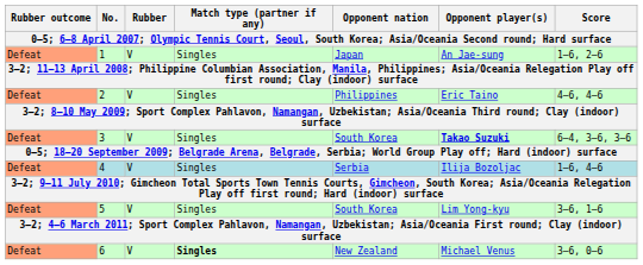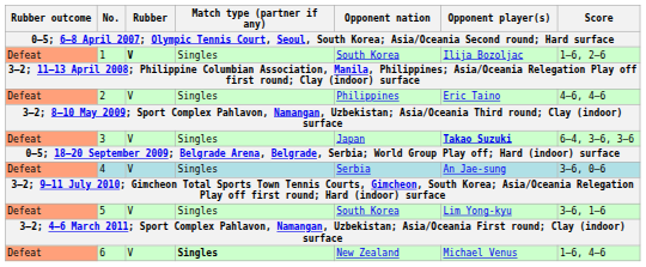1 | Rubber: normal -> bold
1 | Opponent nation: Japan -> South Korea
1 | Opponent player(s): An Jae-sung -> Ilija Bozoljac
3 | Opponent nation: South Korea -> Japan
4 | Opponent player(s): Ilija Bozoljac -> An Jae-sung
4 | Score: 1–6, 4–6 -> 3–6, 0–6
6 | Score: 3–6, 0–6 -> 1–6, 4–6
